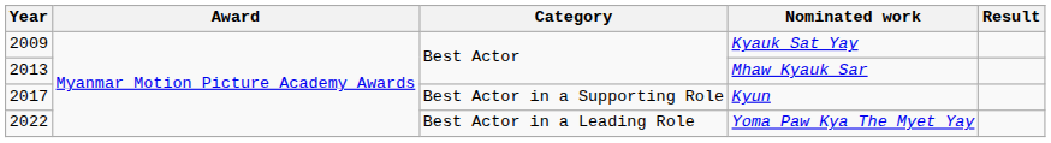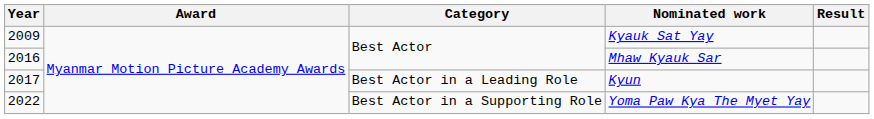Mhaw Kyauk Sar | Year: 2013 -> 2016
Kyun | Category: Best Actor in a Supporting Role -> Best Actor in a Leading Role
Yoma Paw Kya The Myet Yay | Category: Best Actor in a Leading Role -> Best Actor in a Supporting Role
